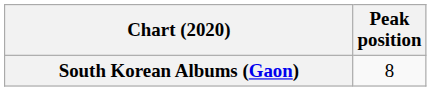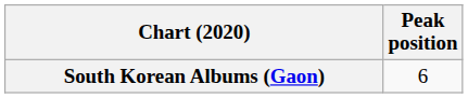South Korean Albums (Gaon) | Peak position: 8 -> 6
